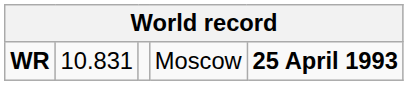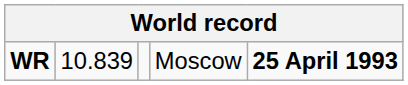WR | column 2: 10.831 -> 10.839
